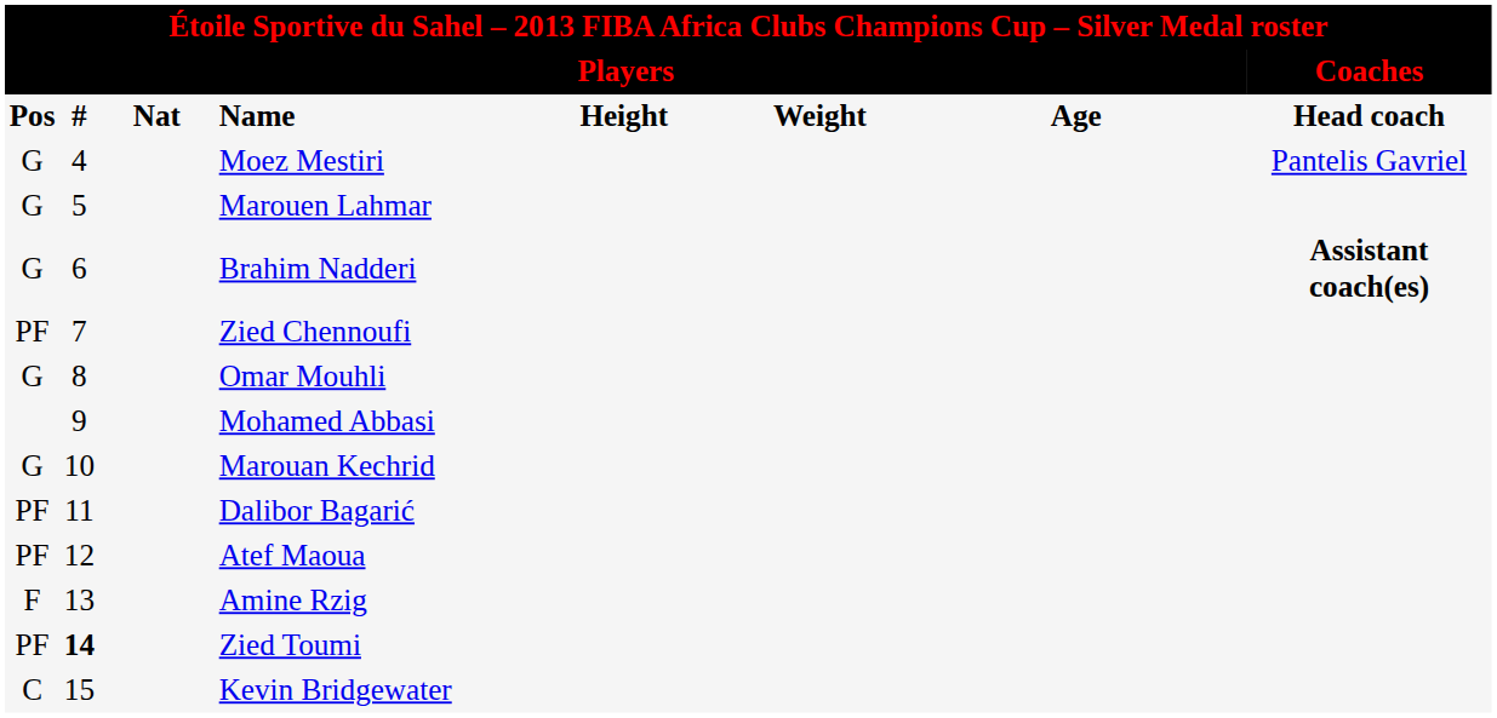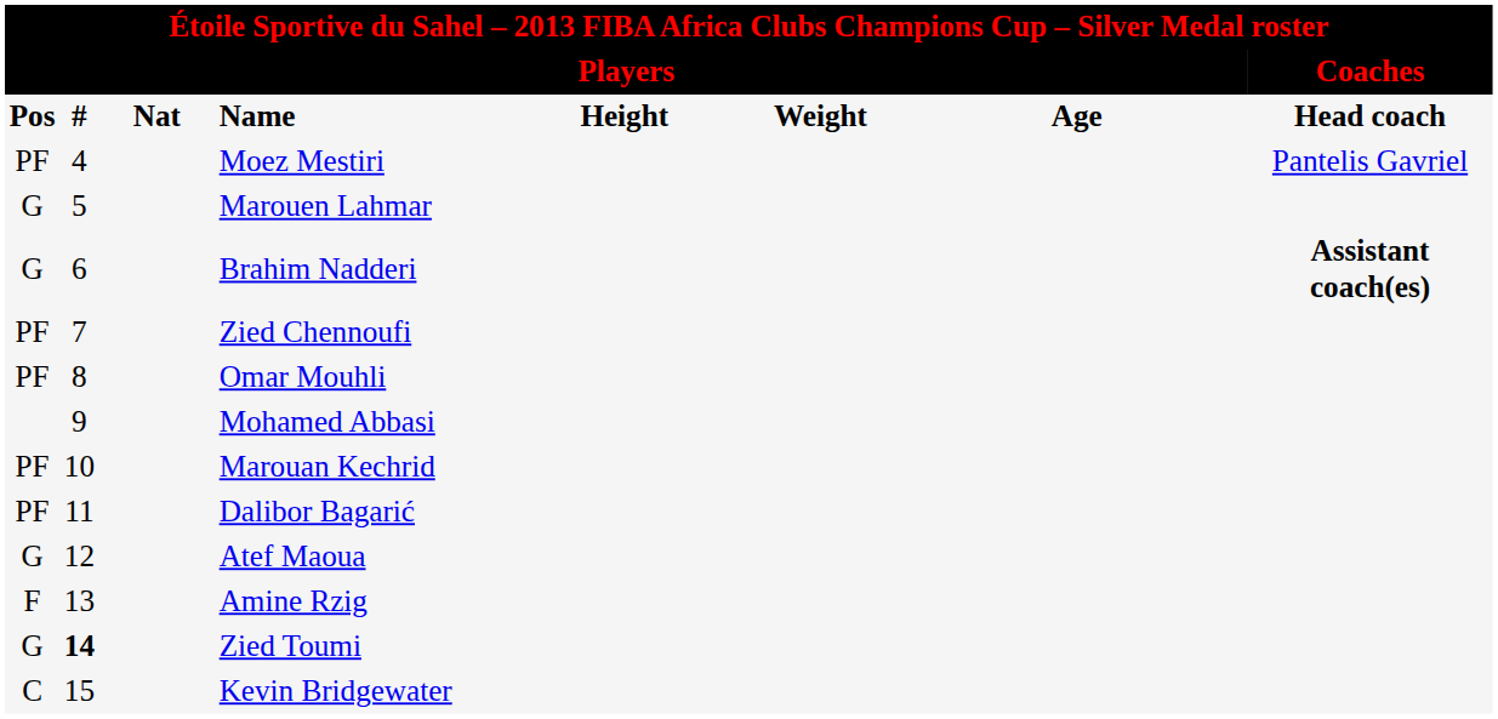Moez Mestiri | column 1: G -> PF
Omar Mouhli | column 1: G -> PF
Marouan Kechrid | column 1: G -> PF
Atef Maoua | column 1: PF -> G
Zied Toumi | column 1: PF -> G
